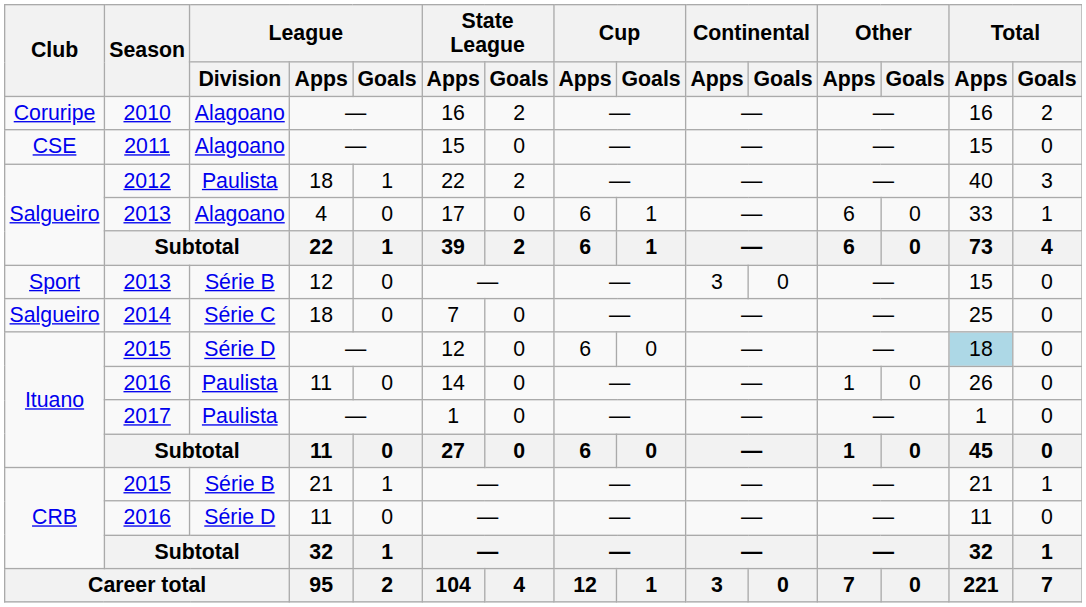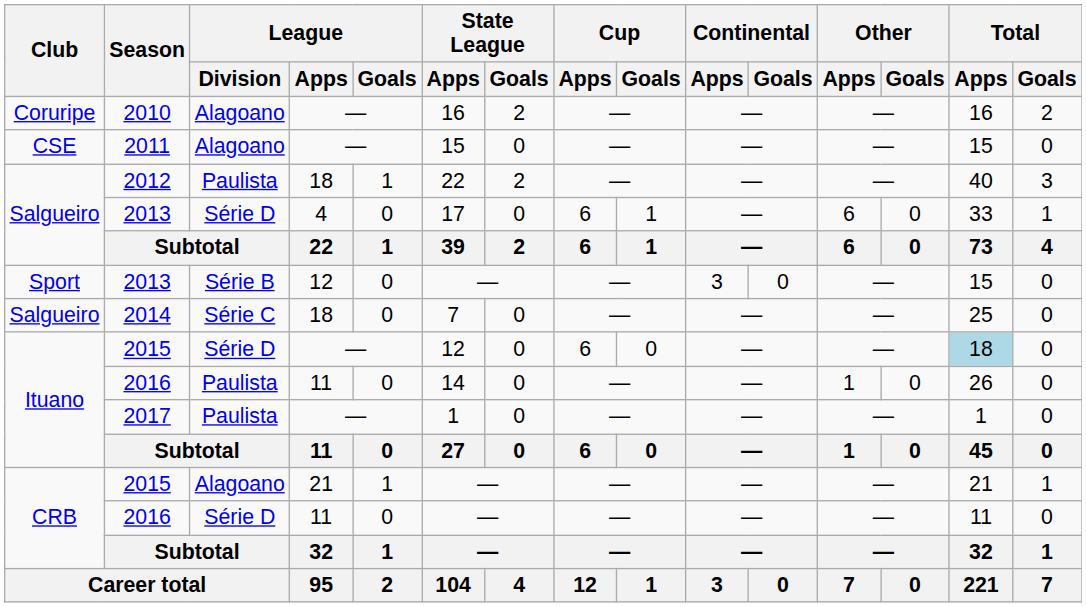Salgueiro / 2013 | League / Division: Alagoano -> Série D
CRB / 2015 | League / Division: Série B -> Alagoano
